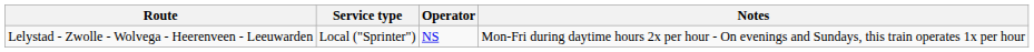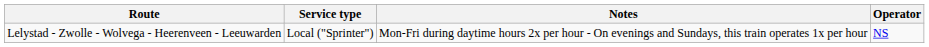columns swapped: Operator <-> Notes
